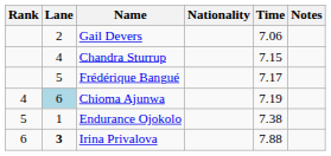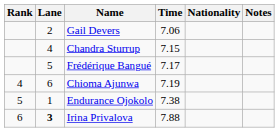columns swapped: Nationality <-> Time
Chioma Ajunwa | Lane: lightblue background -> no background
